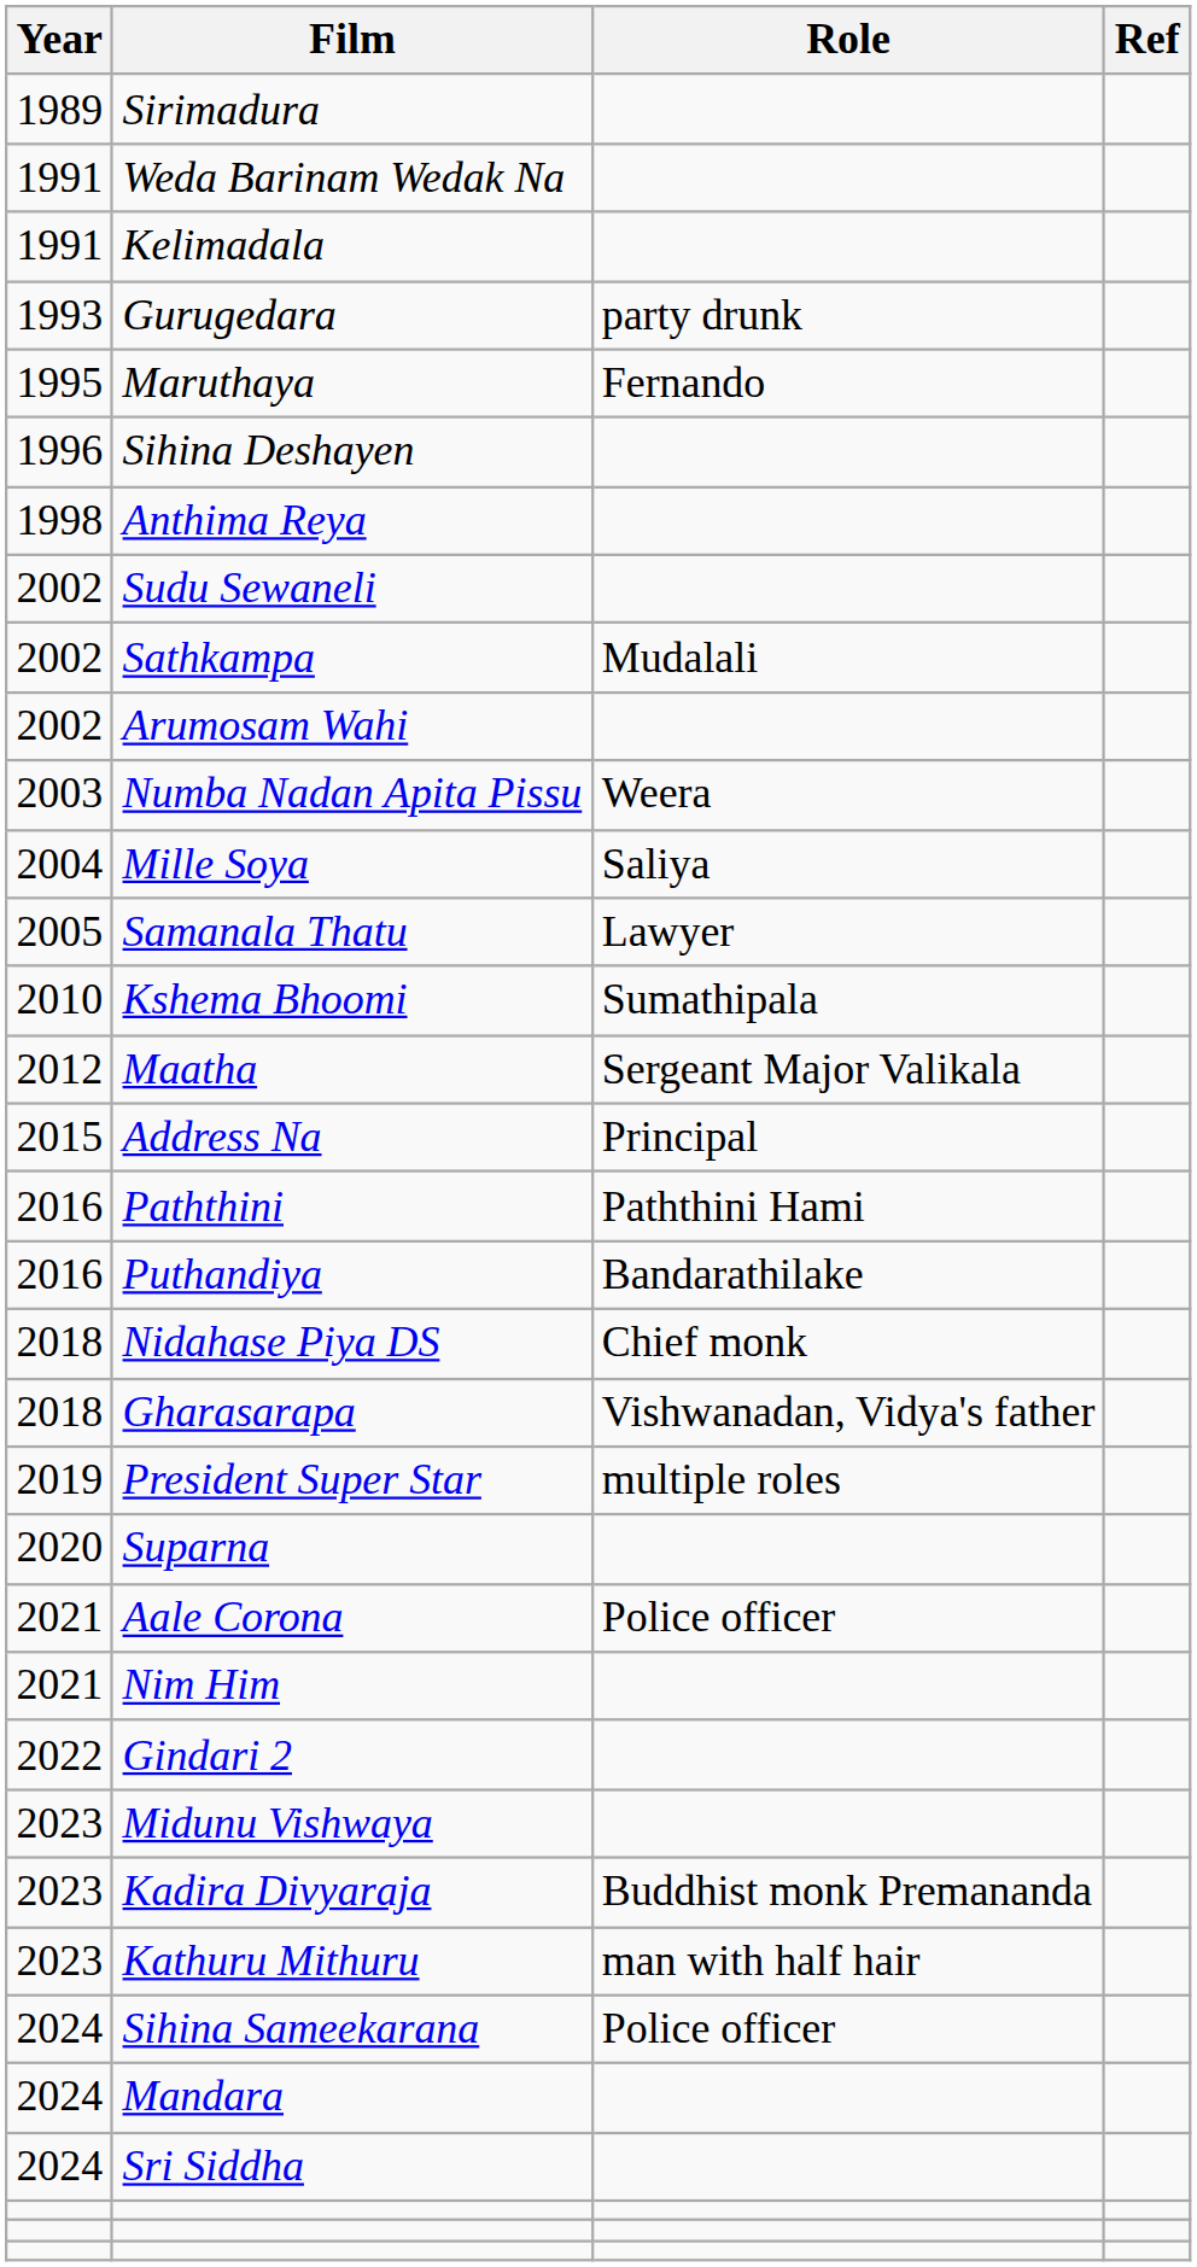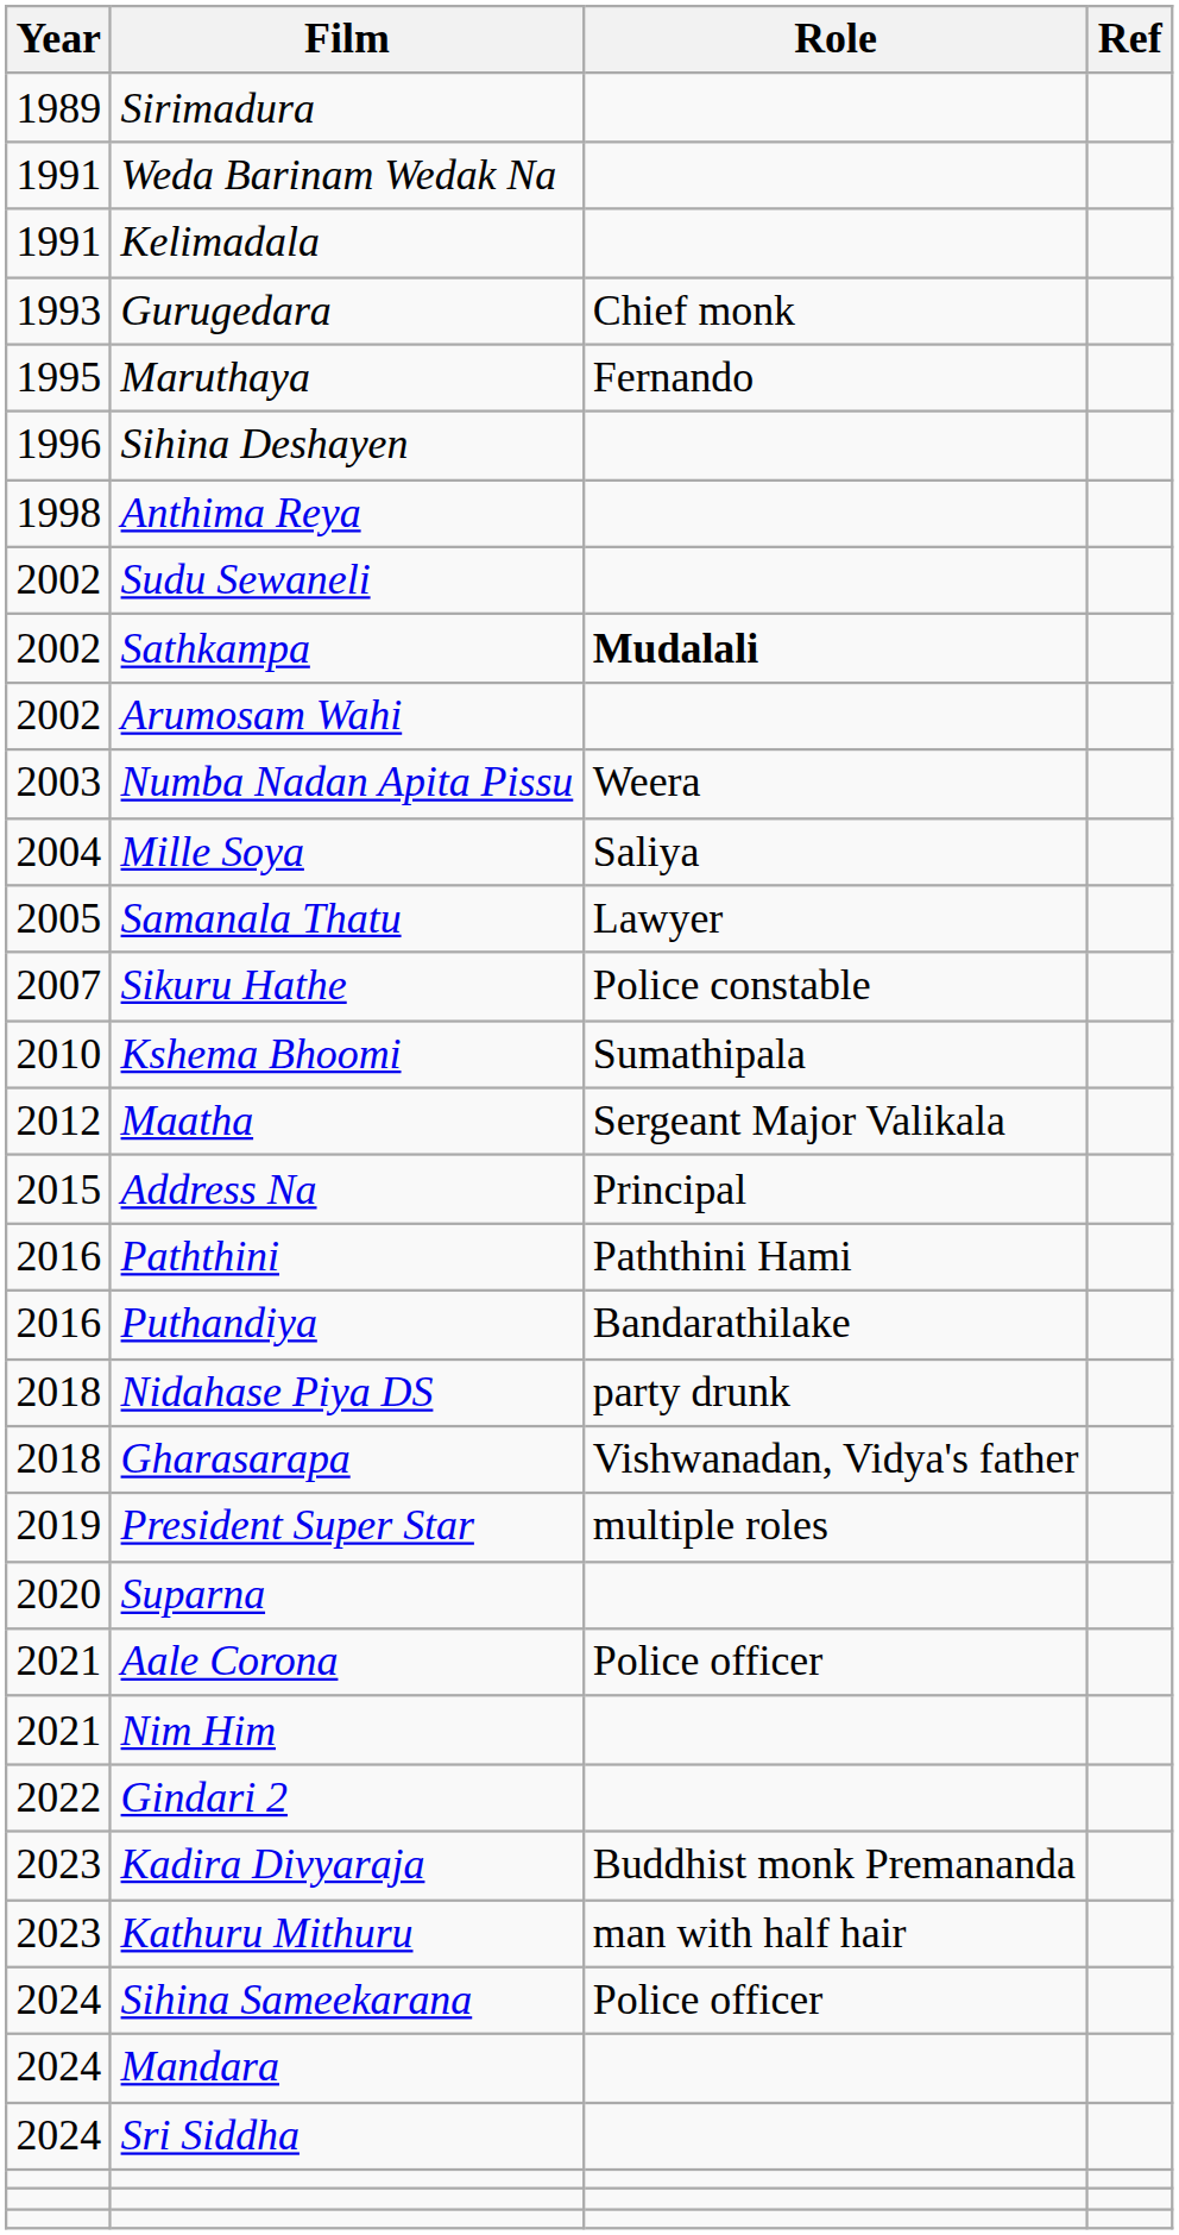Gurugedara | Role: party drunk -> Chief monk
Sathkampa | Role: normal -> bold
+ row: 2007 | Sikuru Hathe | Police constable
Nidahase Piya DS | Role: Chief monk -> party drunk
- row: 2023 | Midunu Vishwaya
